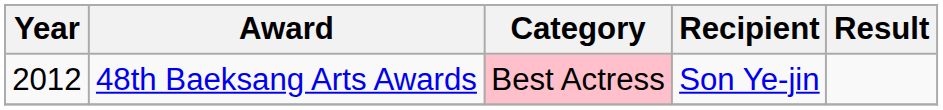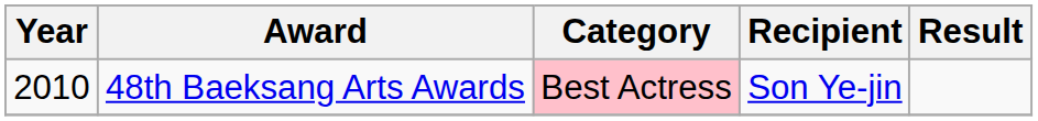48th Baeksang Arts Awards | Year: 2012 -> 2010
